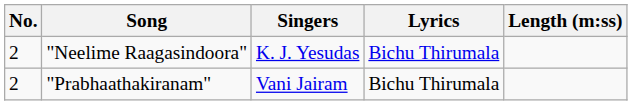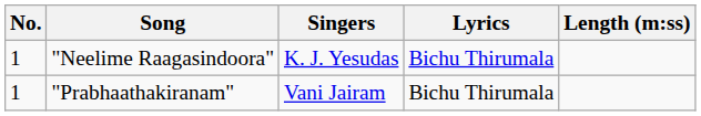"Neelime Raagasindoora" | No.: 2 -> 1
"Prabhaathakiranam" | No.: 2 -> 1
